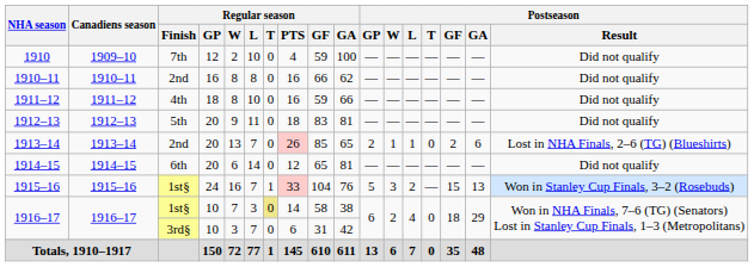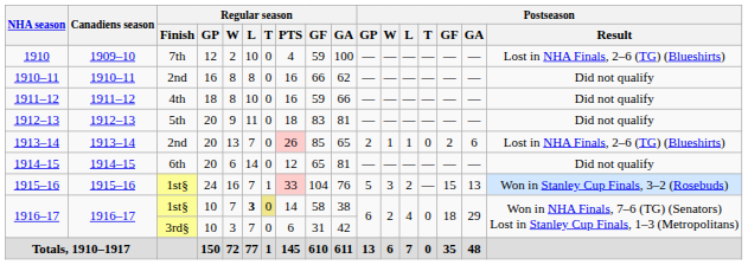1910 | Postseason / Result: Did not qualify -> Lost in NHA Finals, 2–6 (TG) (Blueshirts)
1916–17 / 1st§ | Regular season / L: normal -> bold
